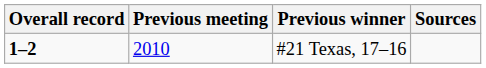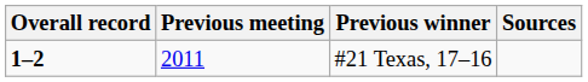#21 Texas, 17–16 | Previous meeting: 2010 -> 2011
